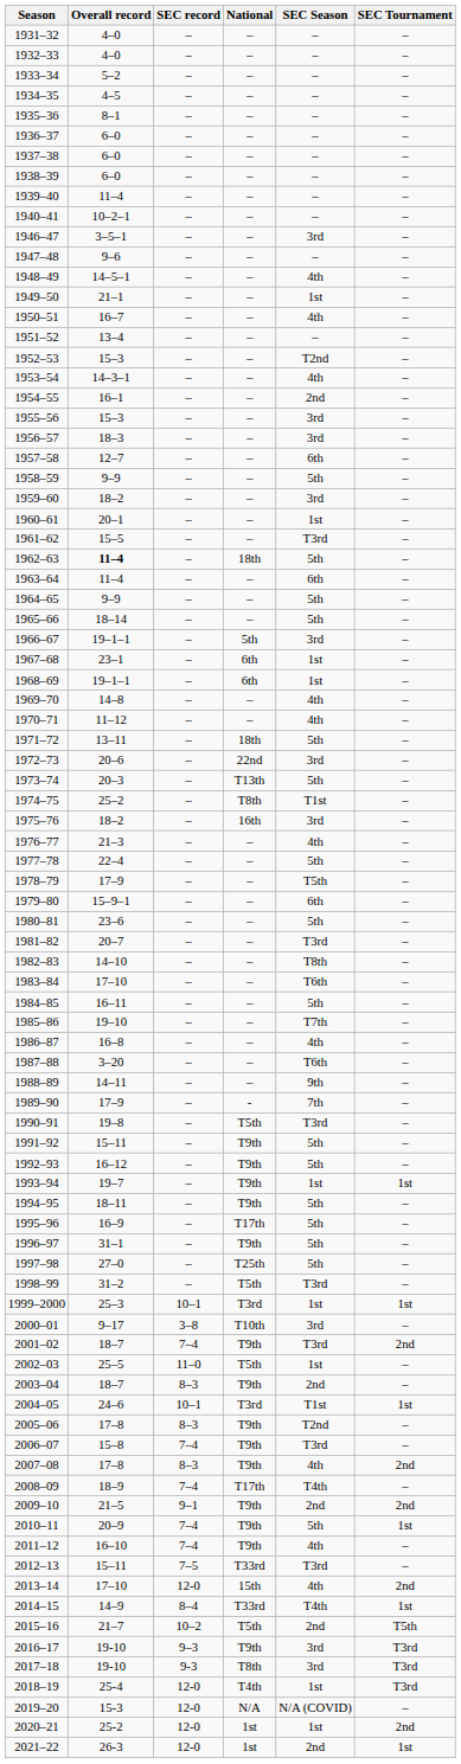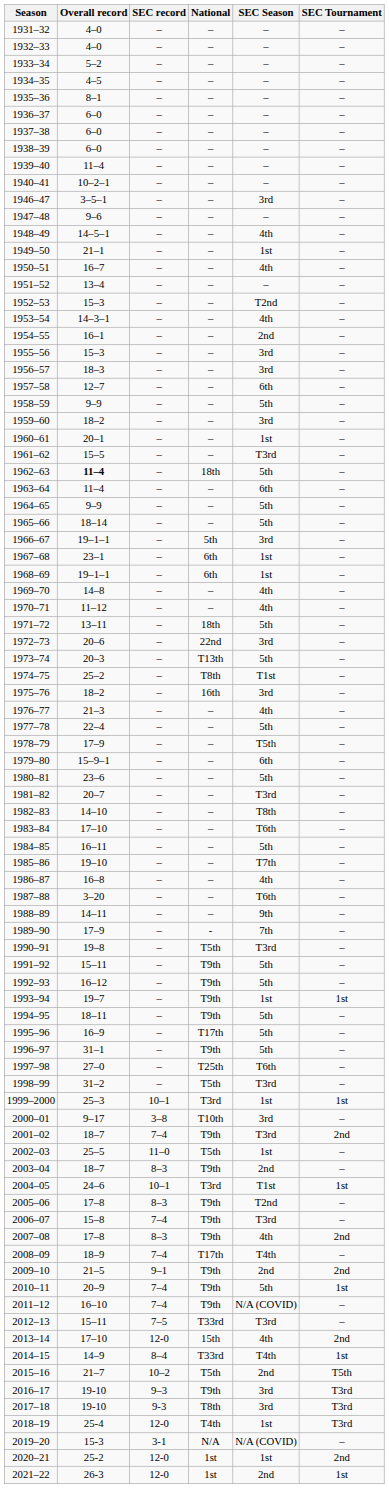1997–98 | SEC Season: 5th -> T6th
2011–12 | SEC Season: 4th -> N/A (COVID)
2019–20 | SEC record: 12-0 -> 3-1
